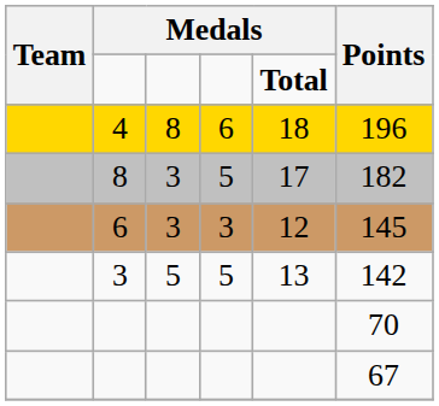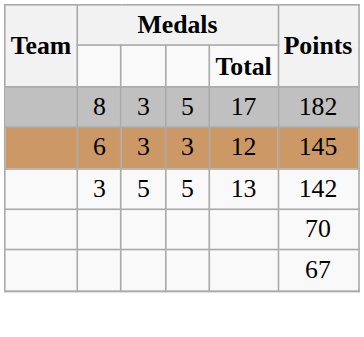- row: 4 | 8 | 6 | 18 | 196
